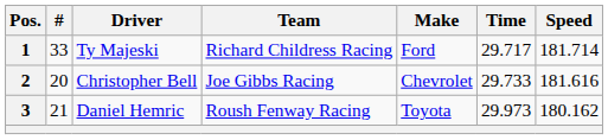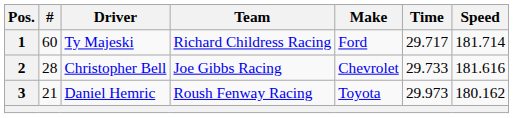1 | #: 33 -> 60
2 | #: 20 -> 28
